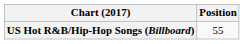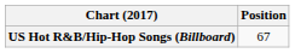US Hot R&B/Hip-Hop Songs (Billboard) | Position: 55 -> 67
